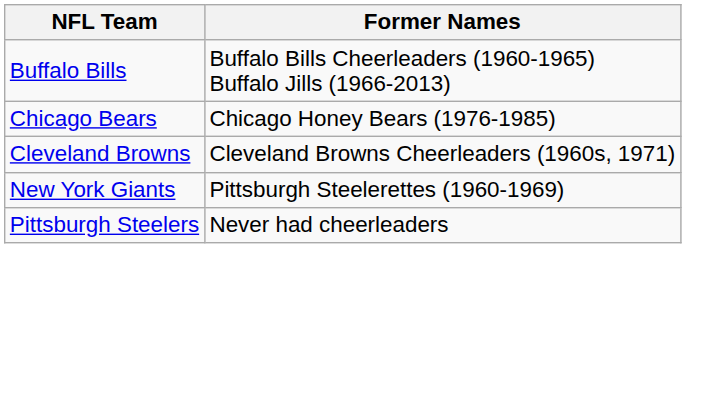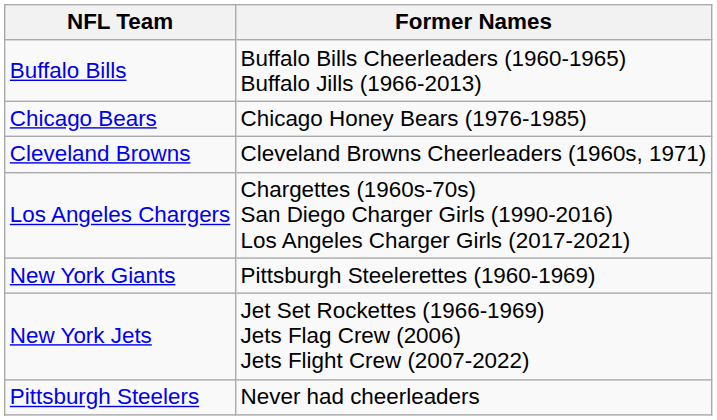+ row: Los Angeles Chargers | Chargettes (1960s-70s) San Diego Charger Girls (1990-2016) Los Angeles Charger Girls (2017-2021)
+ row: New York Jets | Jet Set Rockettes (1966-1969) Jets Flag Crew (2006) Jets Flight Crew (2007-2022)
